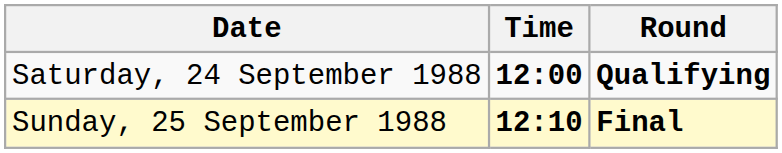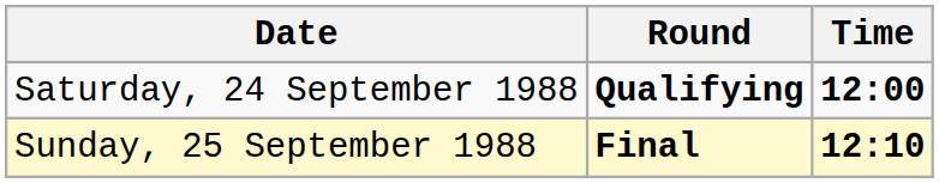columns swapped: Time <-> Round
